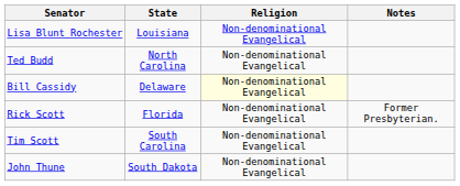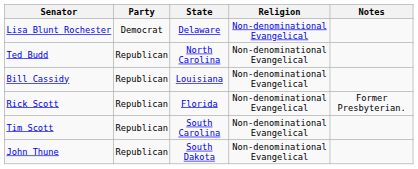+ column: Party | Democrat | Republican | Republican | Republican | Republican | Republican
Lisa Blunt Rochester | State: Louisiana -> Delaware
Bill Cassidy | State: Delaware -> Louisiana
Bill Cassidy | Religion: lightyellow background -> no background
